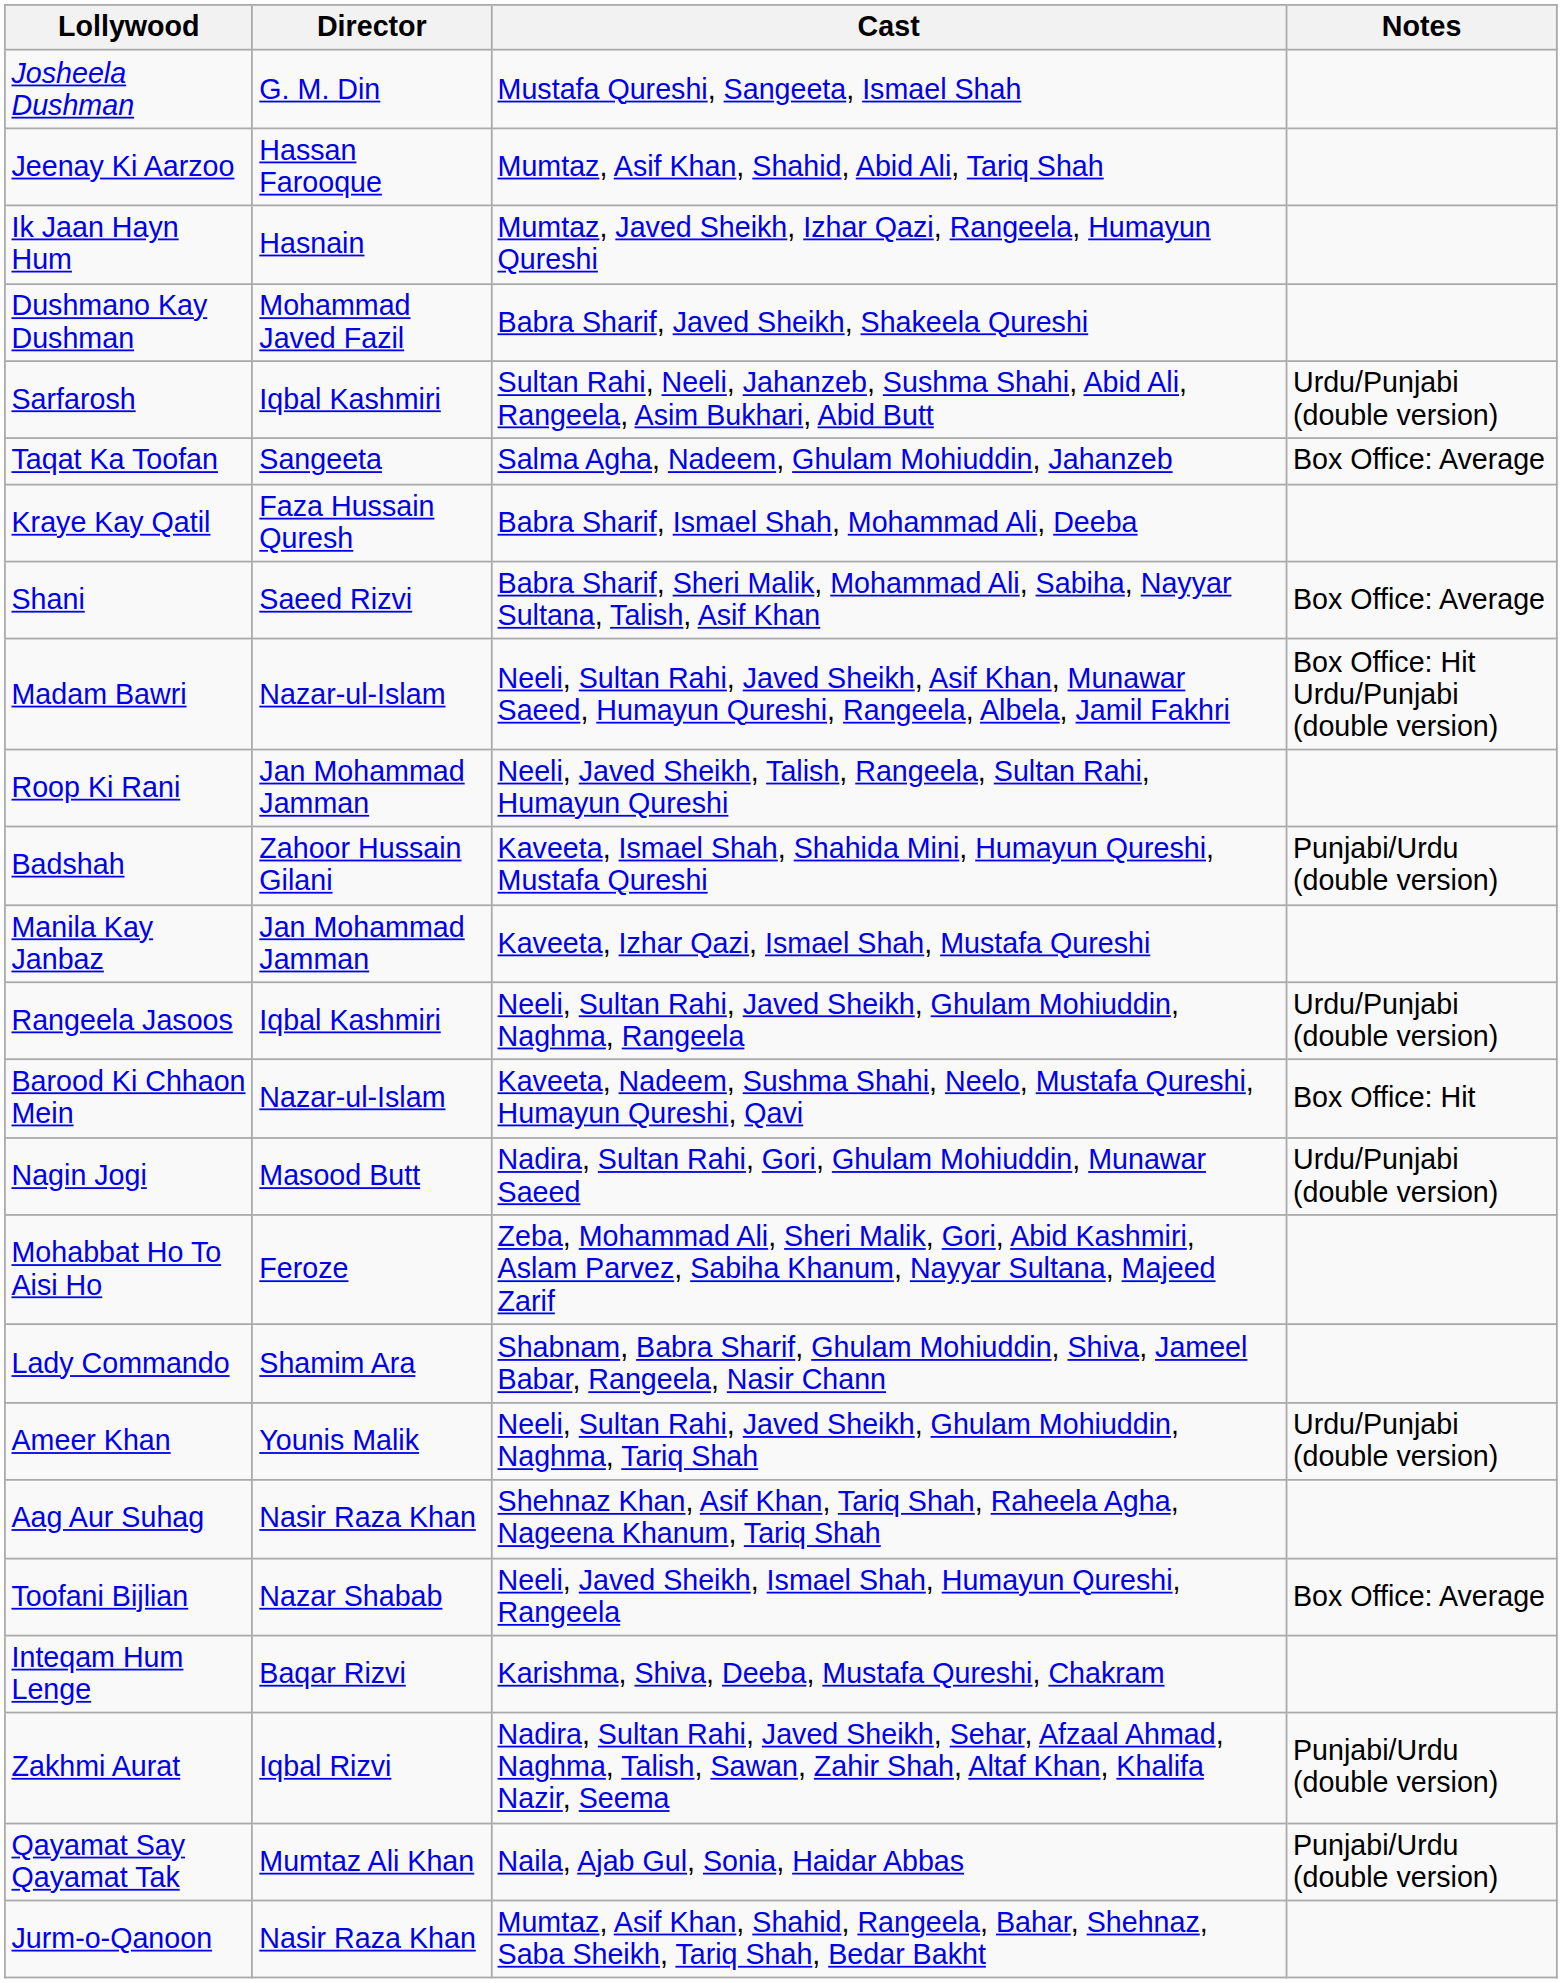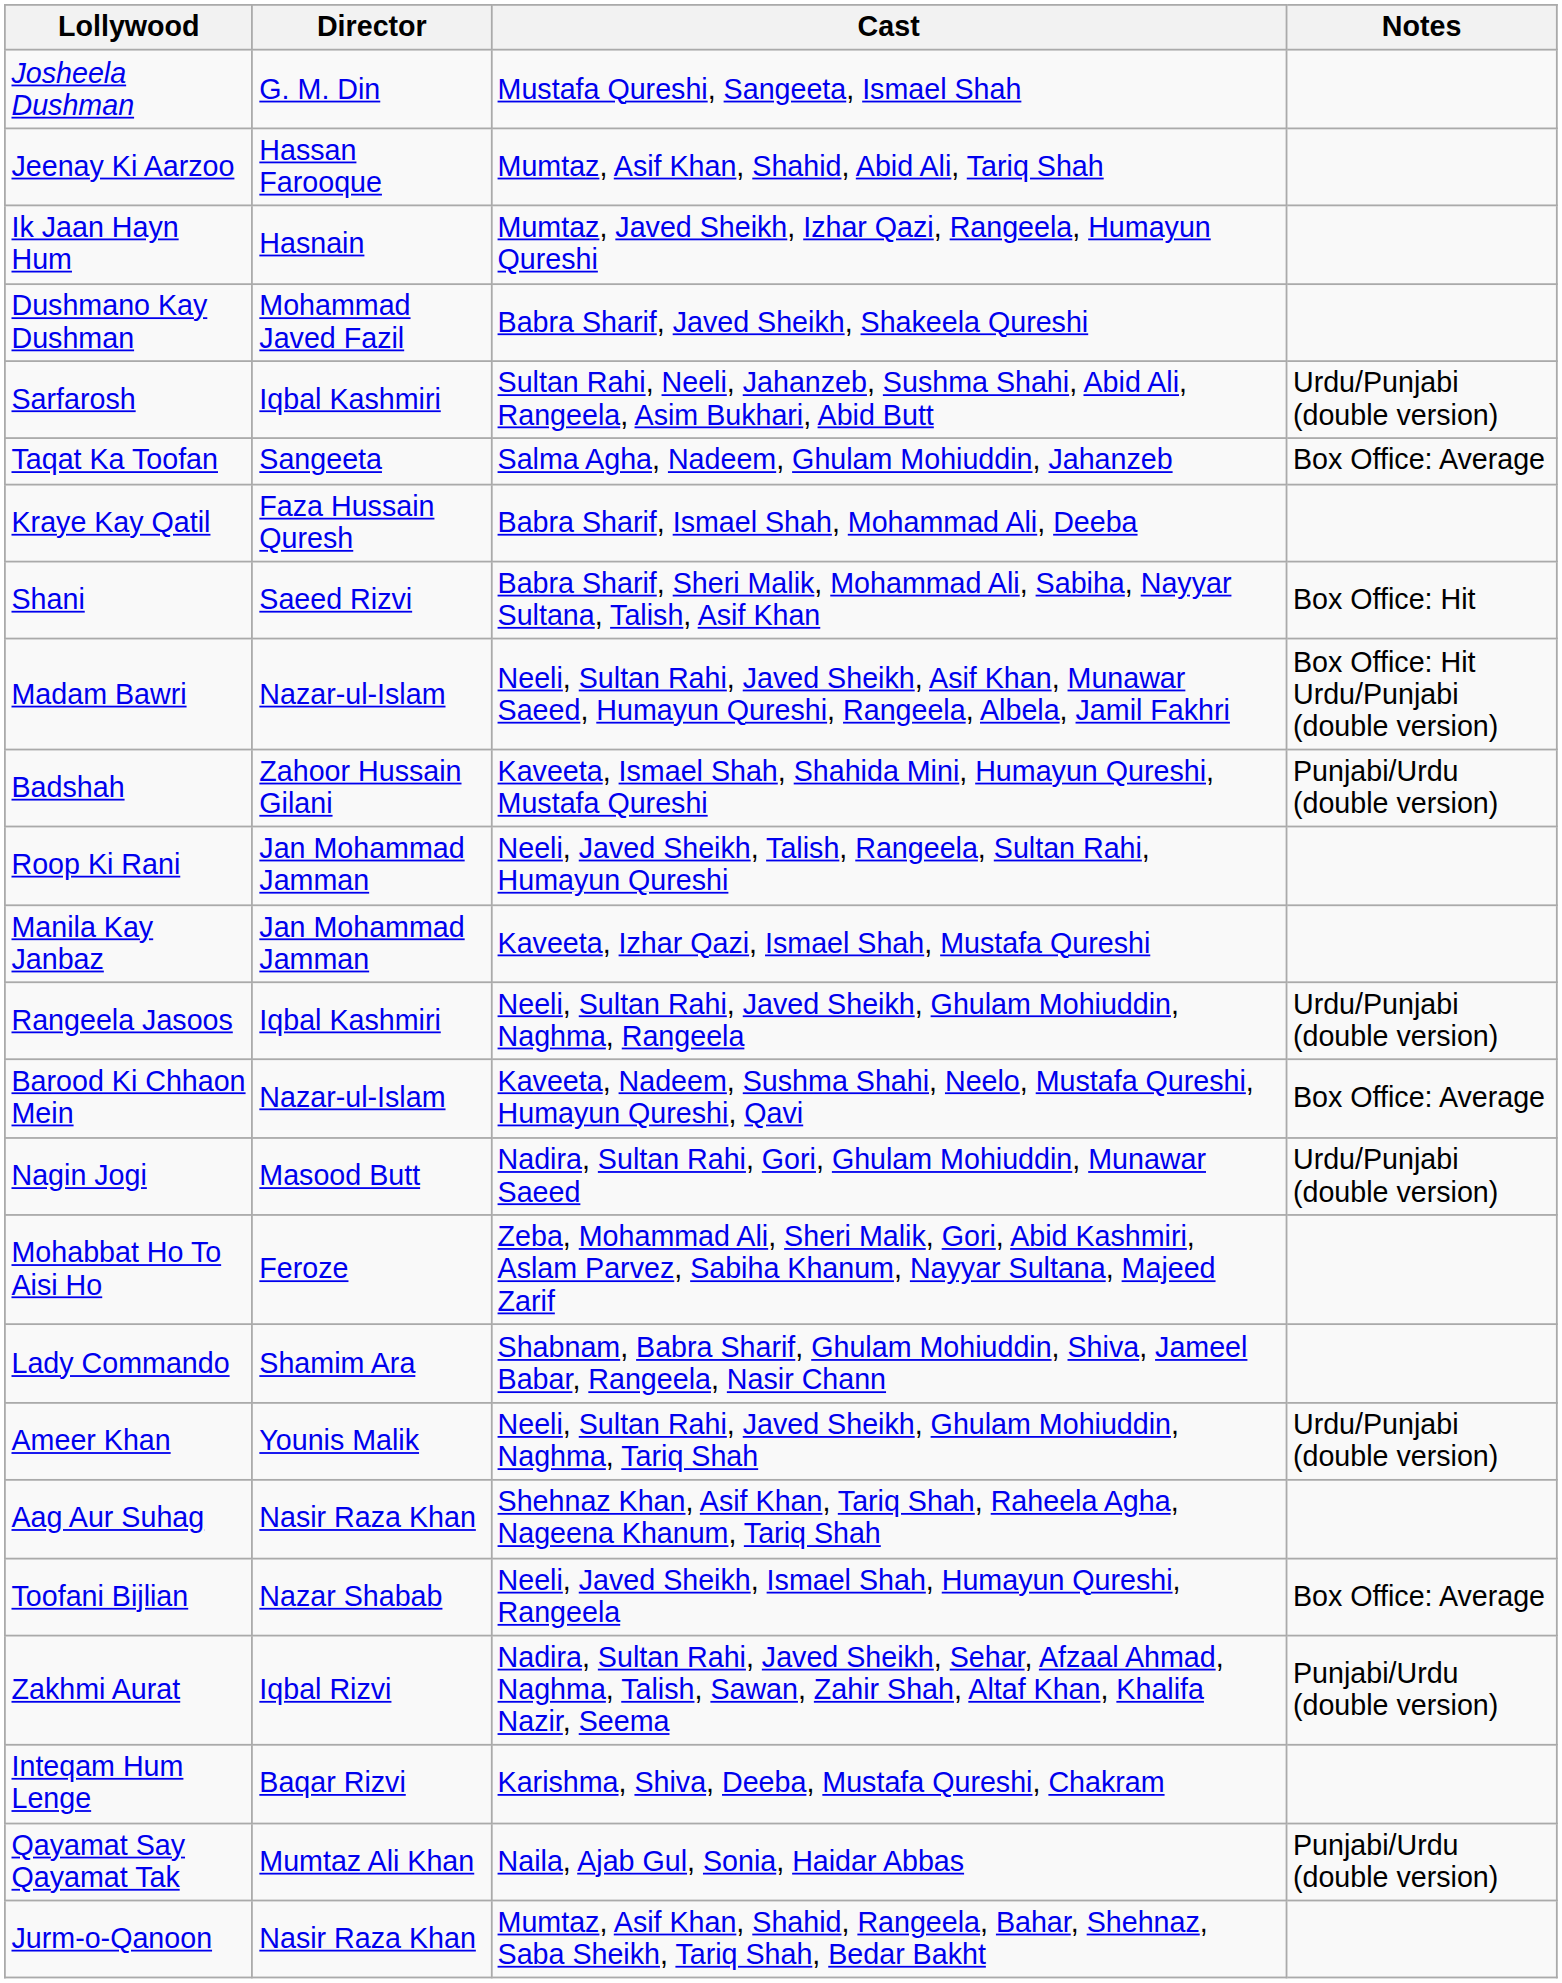Shani | Notes: Box Office: Average -> Box Office: Hit
rows swapped: Roop Ki Rani <-> Badshah
Barood Ki Chhaon Mein | Notes: Box Office: Hit -> Box Office: Average
rows swapped: Inteqam Hum Lenge <-> Zakhmi Aurat
